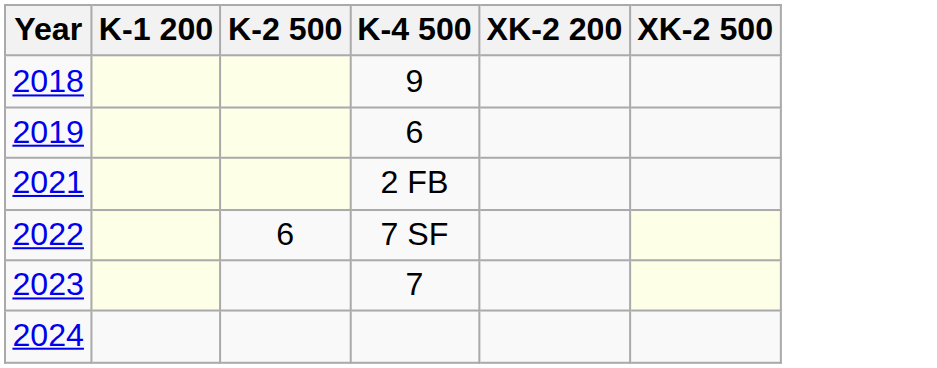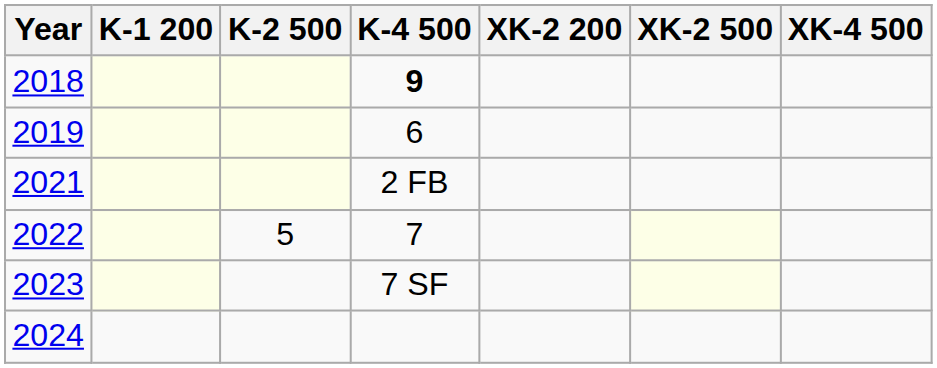+ column: XK-4 500
2018 | K-4 500: normal -> bold
2022 | K-2 500: 6 -> 5
2022 | K-4 500: 7 SF -> 7
2023 | K-4 500: 7 -> 7 SF
